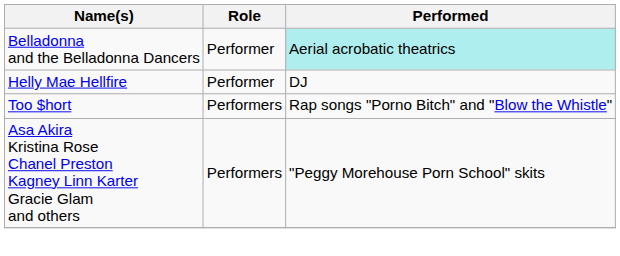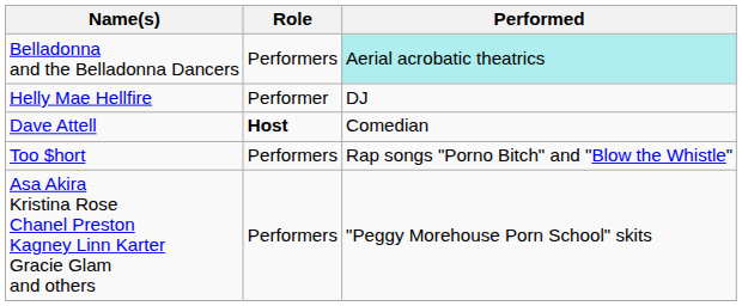Belladonna and the Belladonna Dancers | Role: Performer -> Performers
+ row: Dave Attell | Host | Comedian
